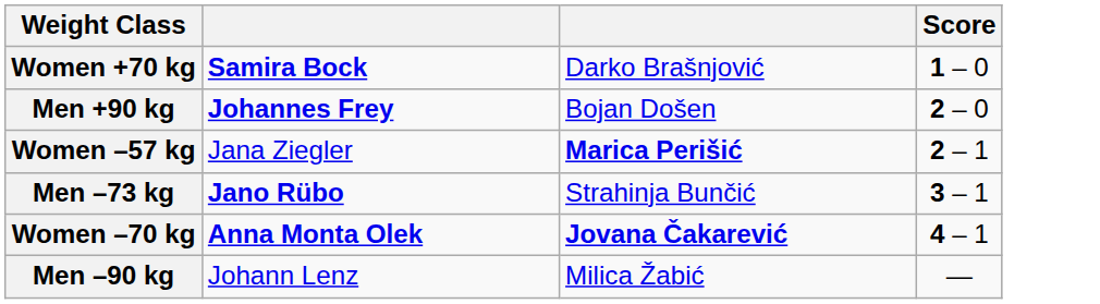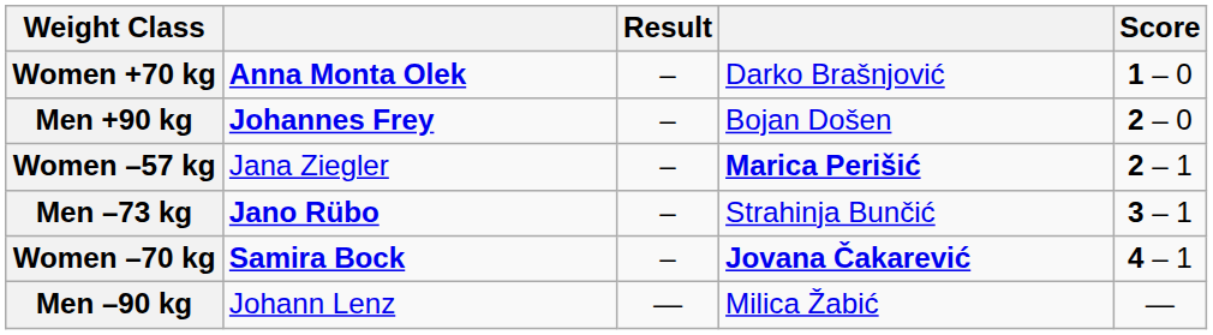+ column: Result | – | – | – | – | – | —
Women +70 kg | column 2: Samira Bock -> Anna Monta Olek
Women –70 kg | column 2: Anna Monta Olek -> Samira Bock
